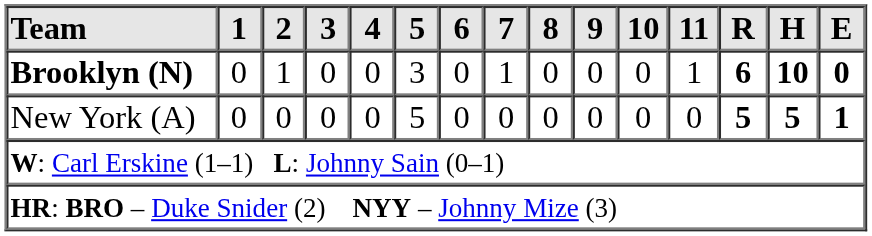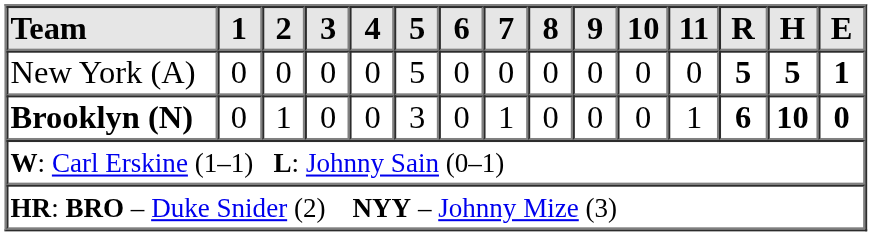rows swapped: Brooklyn (N) <-> New York (A)
